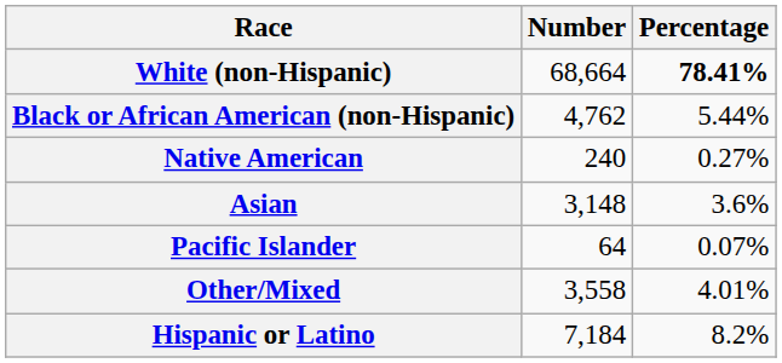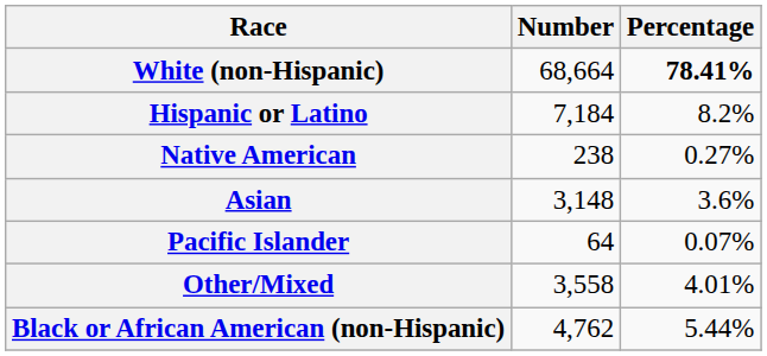rows swapped: Black or African American (non-Hispanic) <-> Hispanic or Latino
Native American | Number: 240 -> 238
